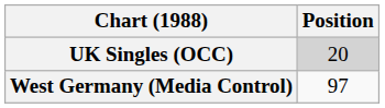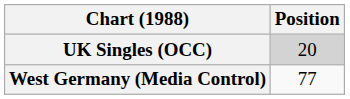West Germany (Media Control) | Position: 97 -> 77
